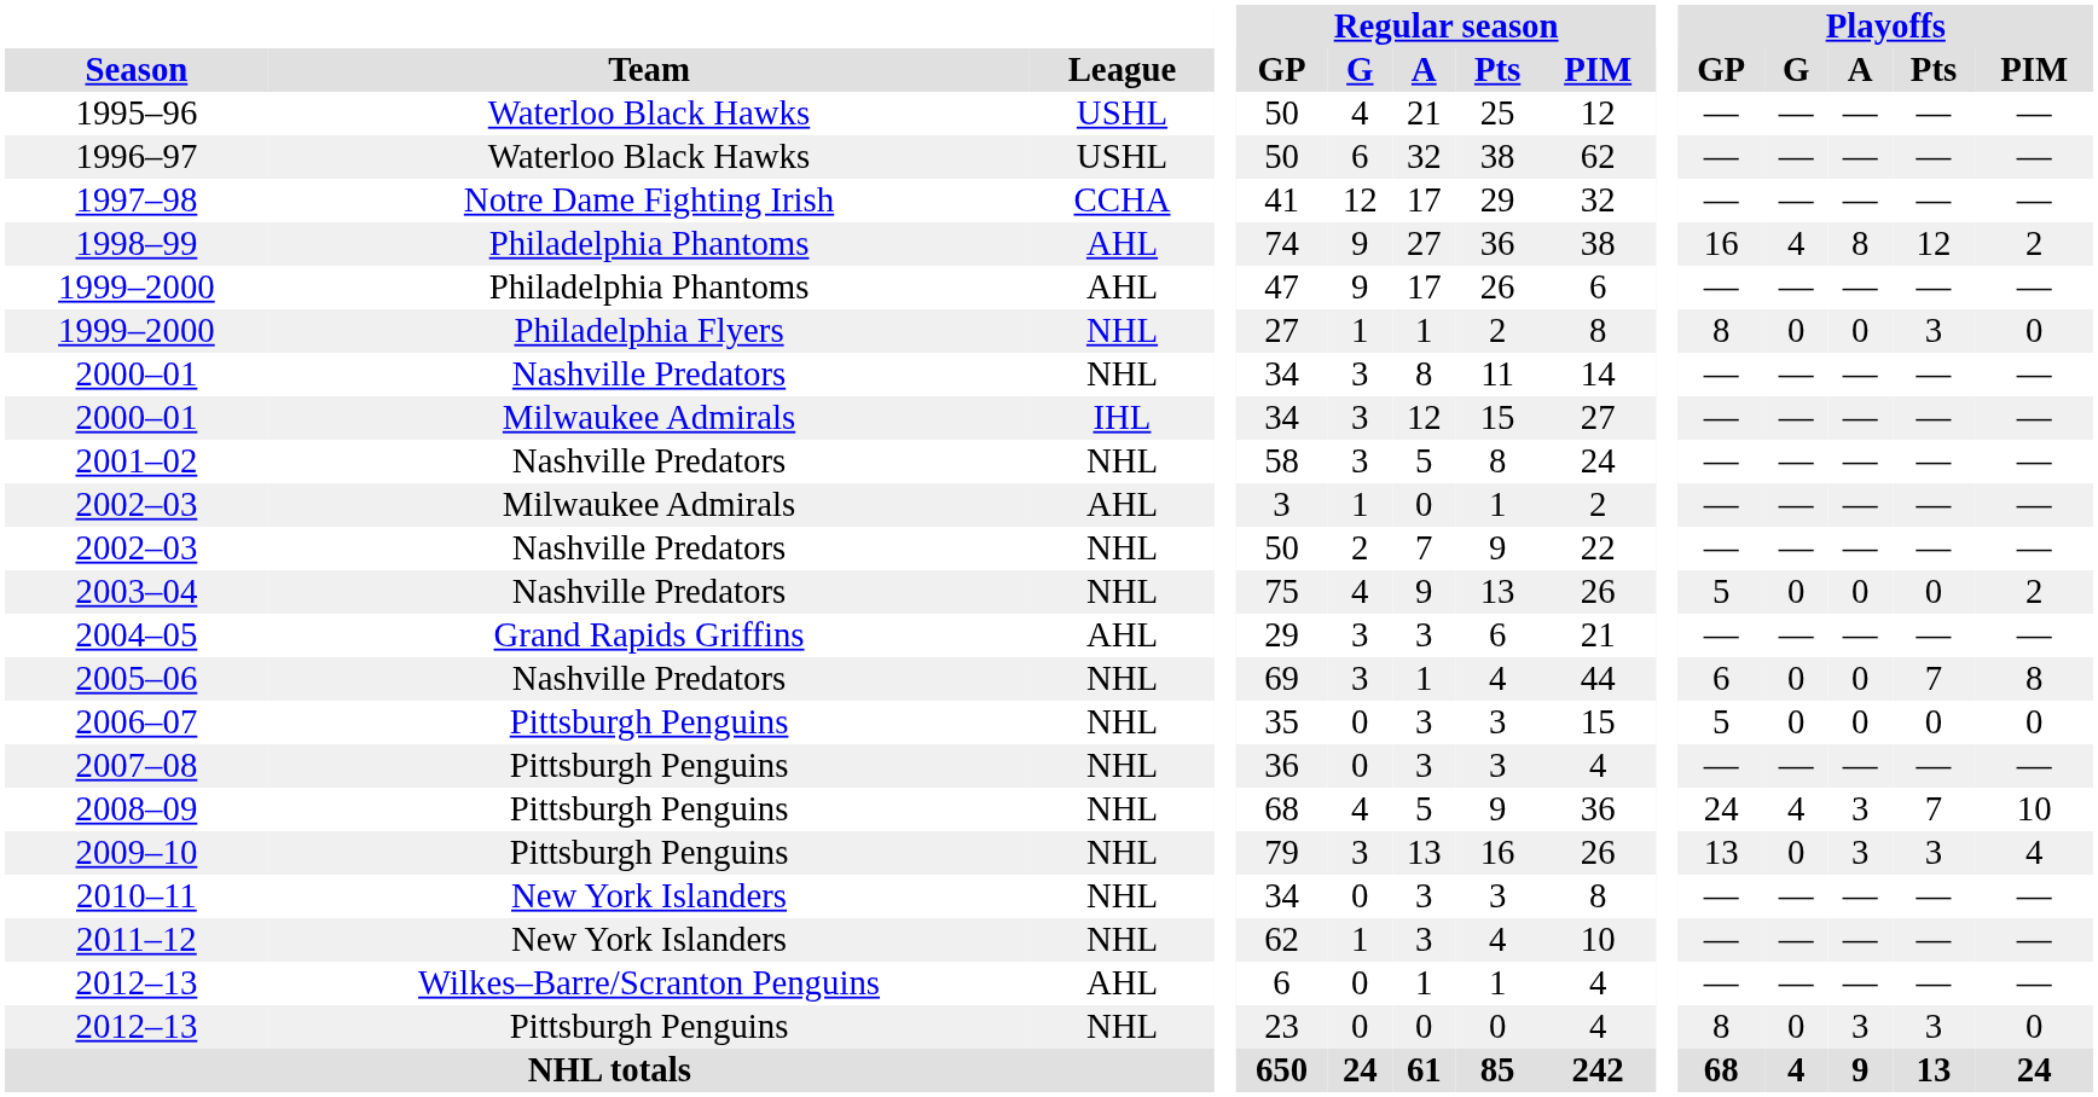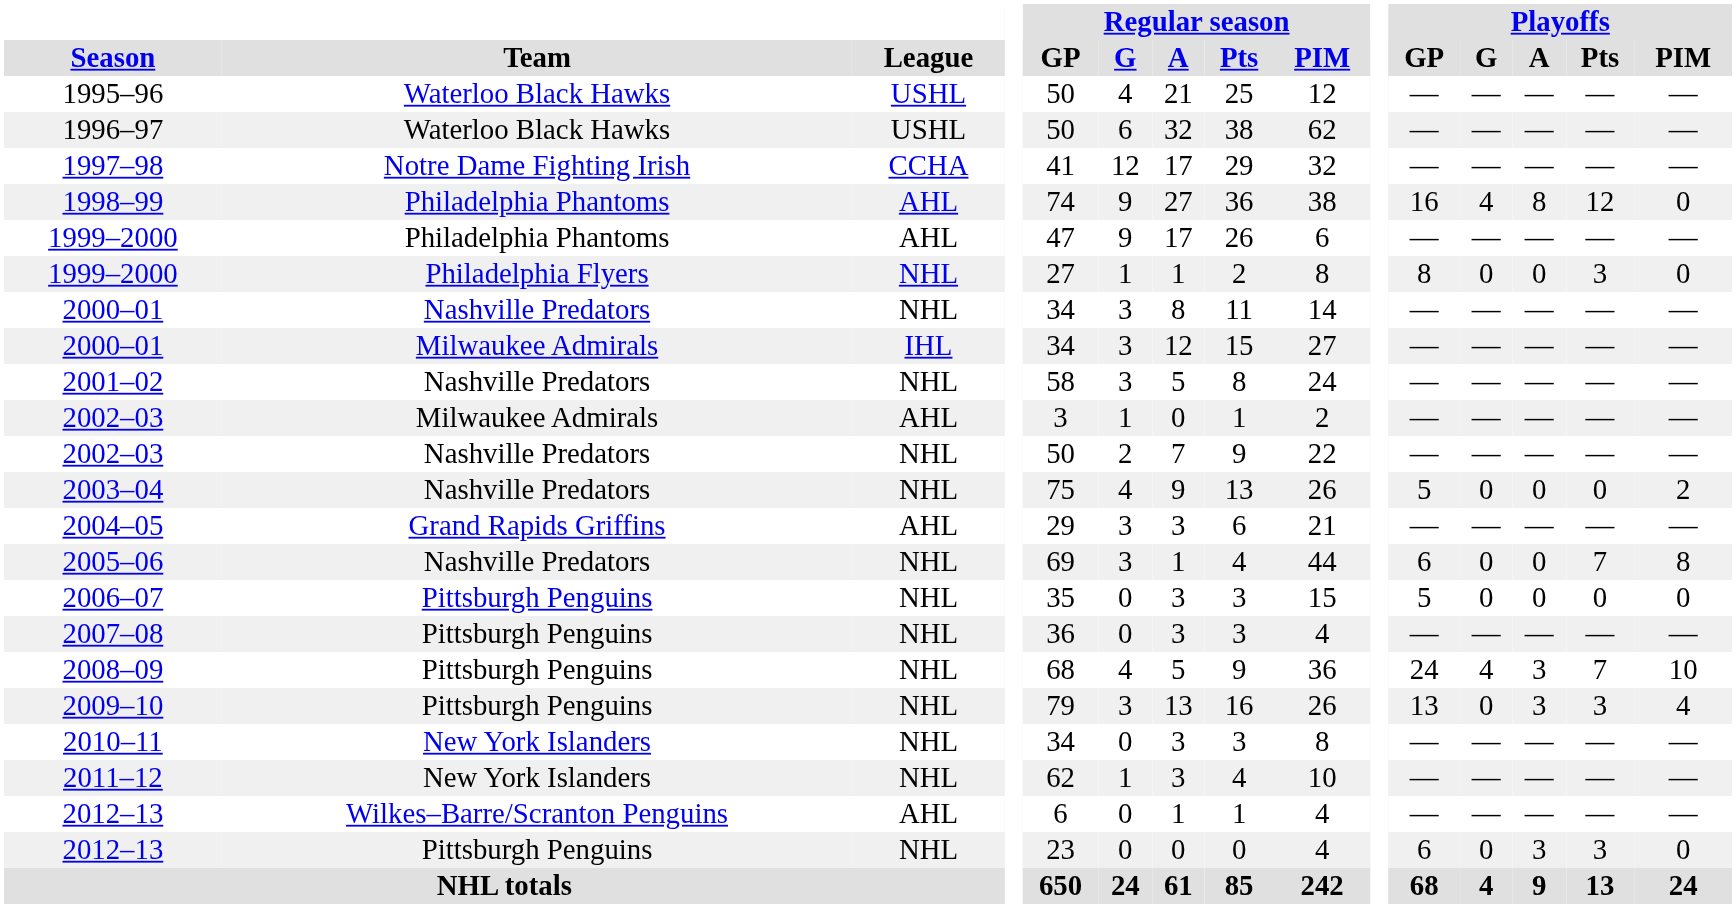1998–99 | Playoffs / PIM: 2 -> 0
2012–13 / Pittsburgh Penguins | Playoffs / GP: 8 -> 6
